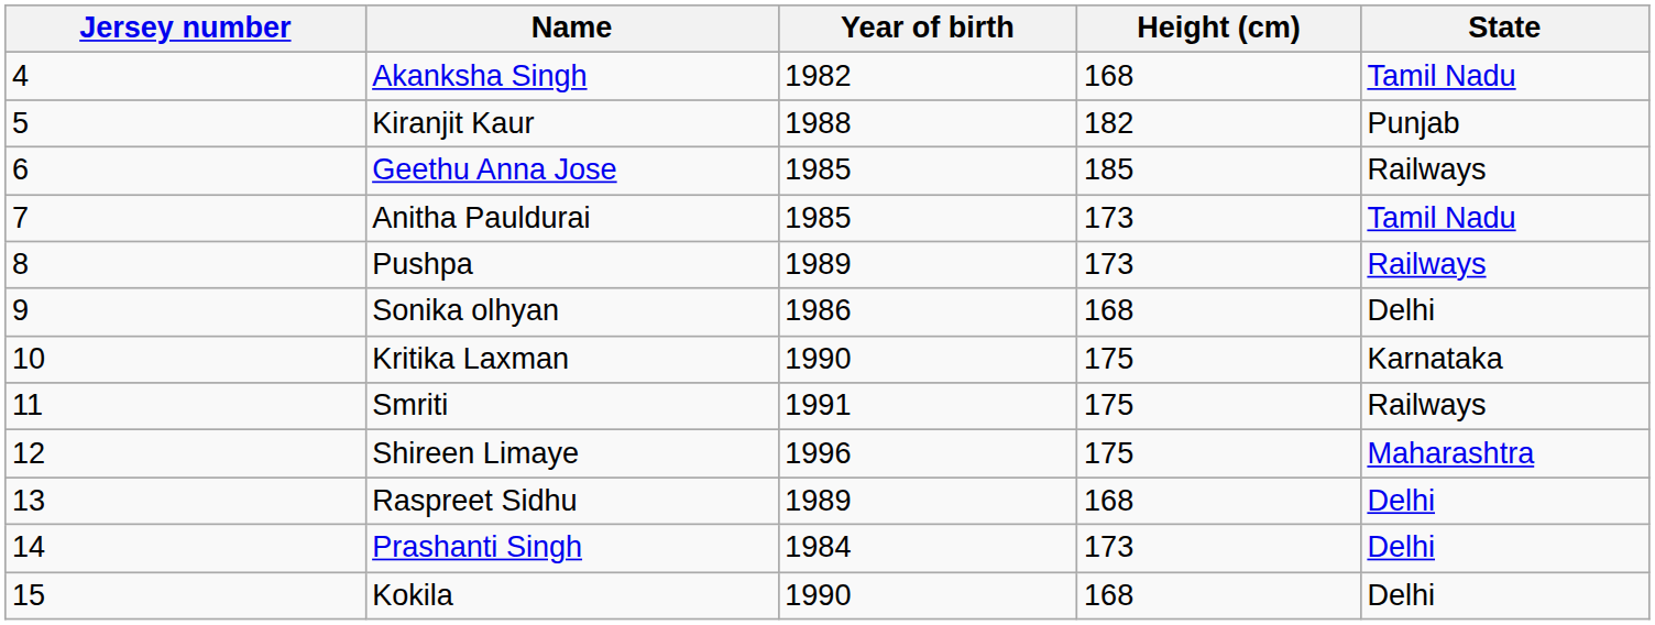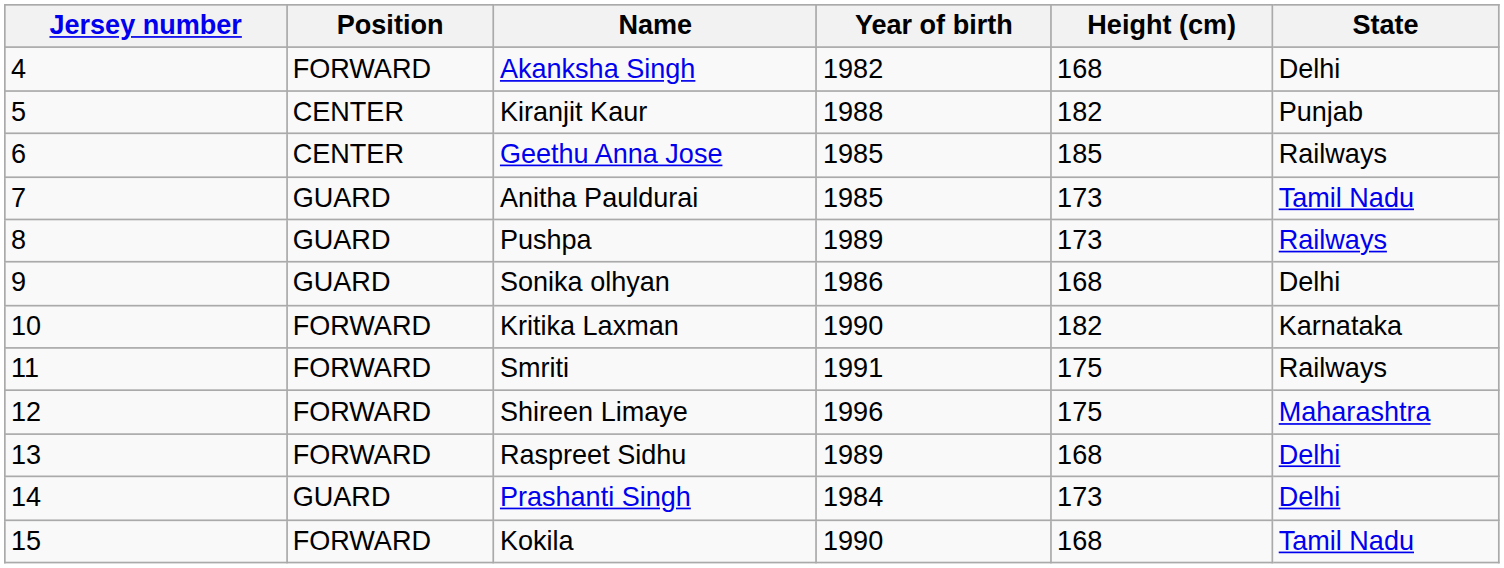+ column: Position | FORWARD | CENTER | CENTER | GUARD | GUARD | GUARD | FORWARD | FORWARD | FORWARD | FORWARD | GUARD | FORWARD
Akanksha Singh | State: Tamil Nadu -> Delhi
Kritika Laxman | Height (cm): 175 -> 182
Kokila | State: Delhi -> Tamil Nadu
